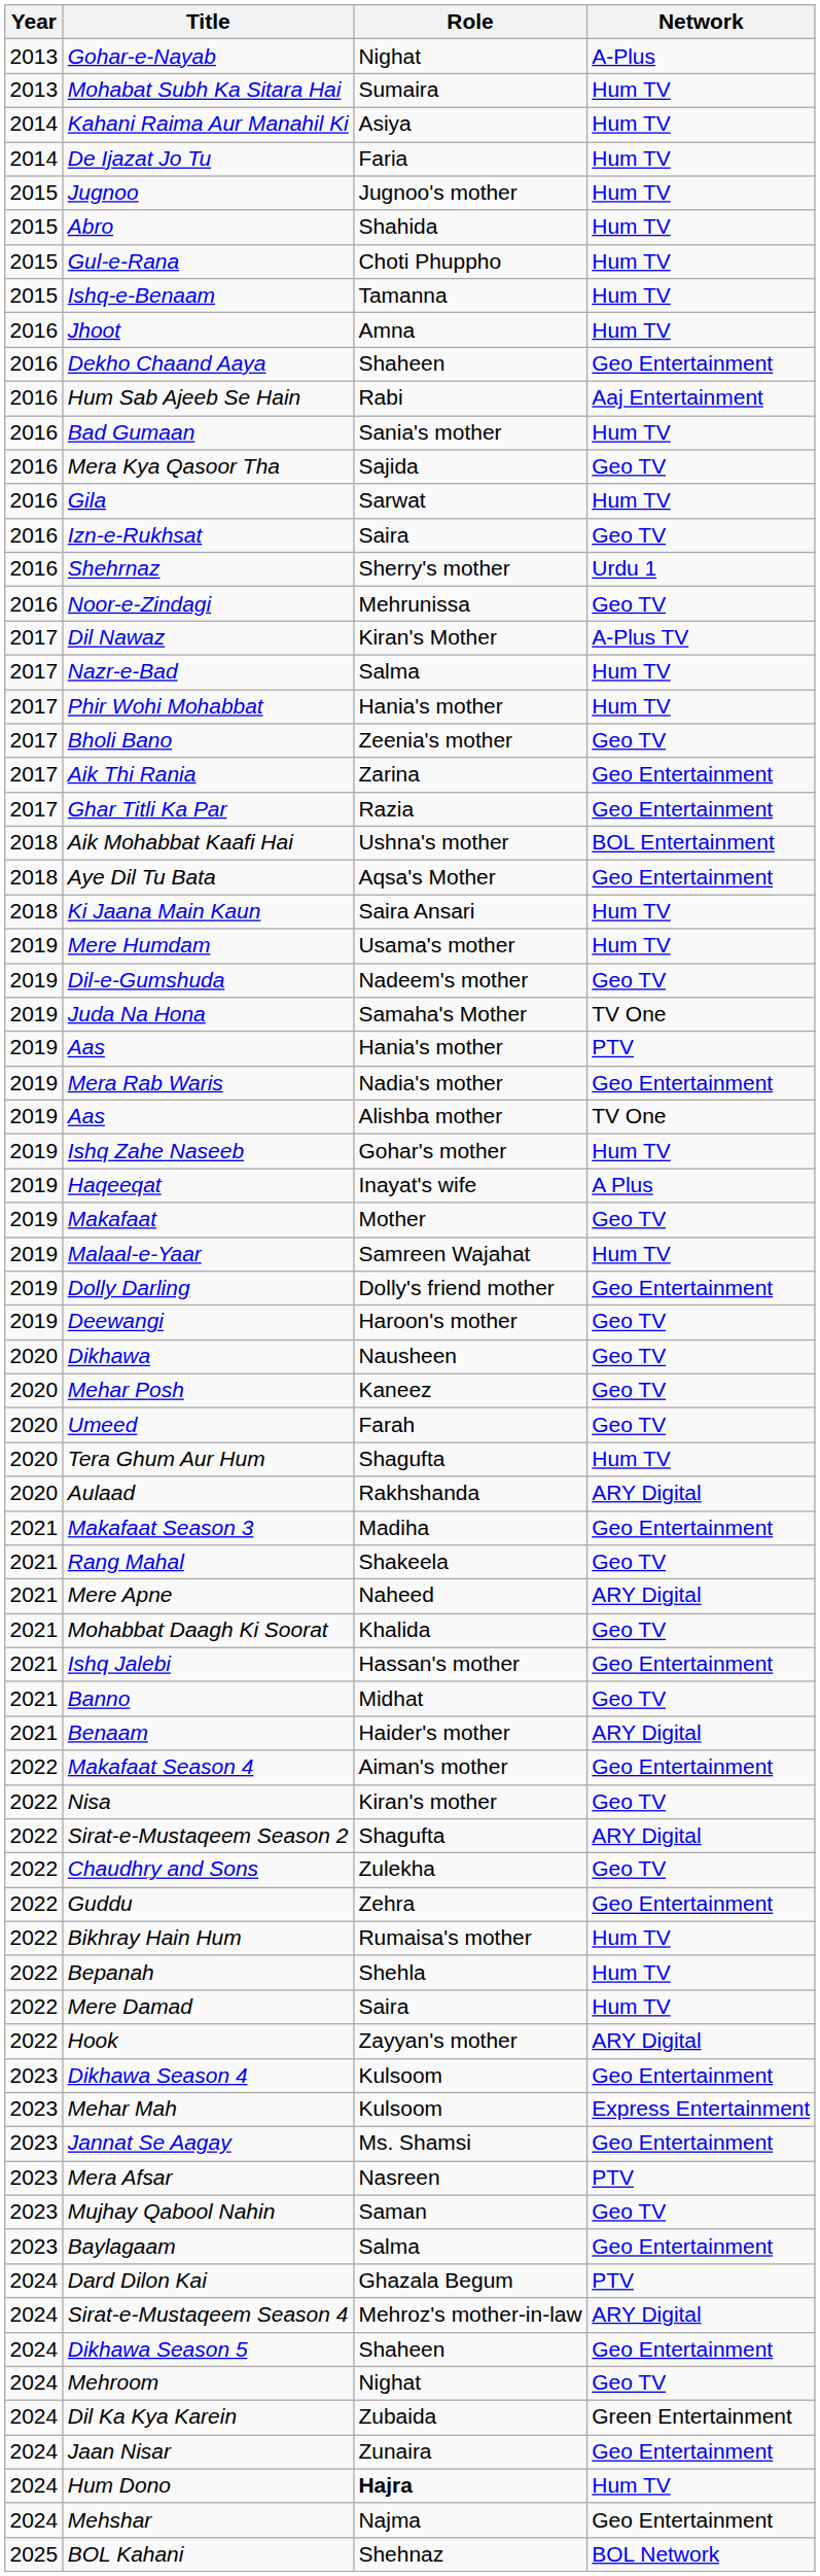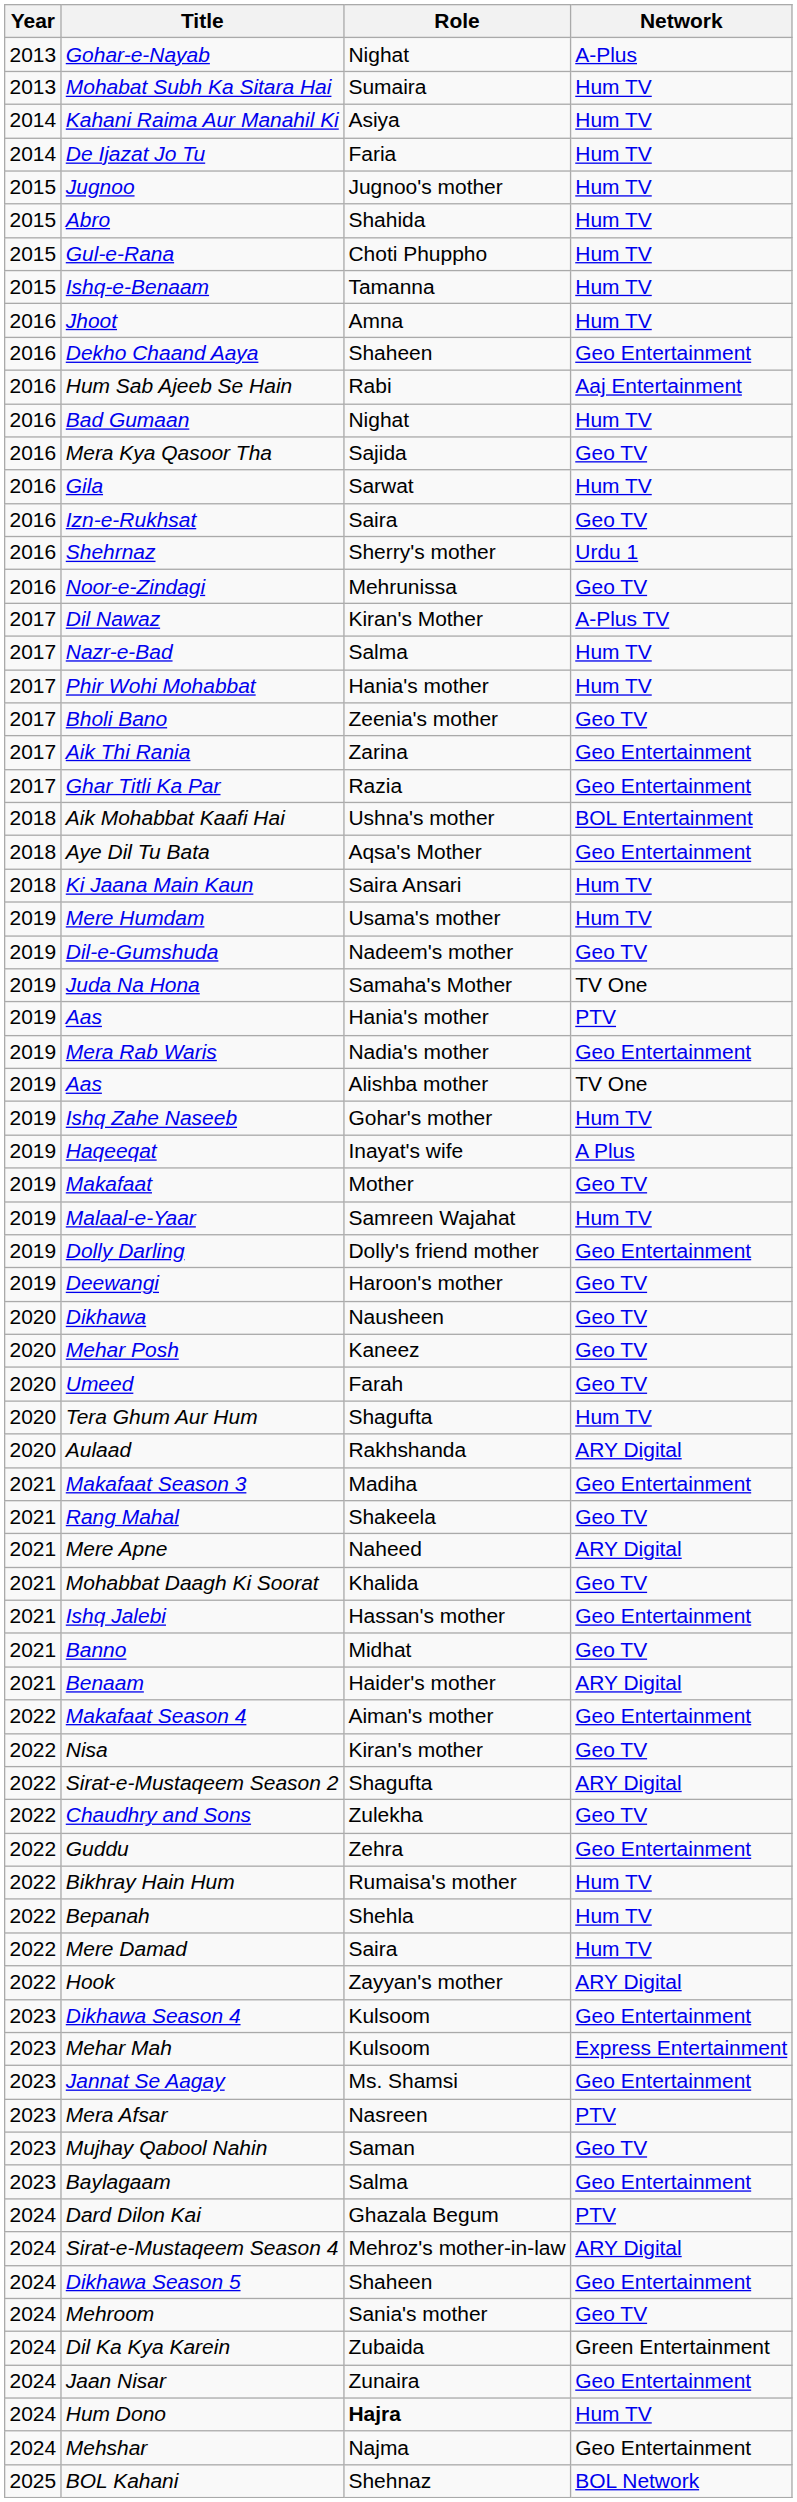Bad Gumaan | Role: Sania's mother -> Nighat
Mehroom | Role: Nighat -> Sania's mother
